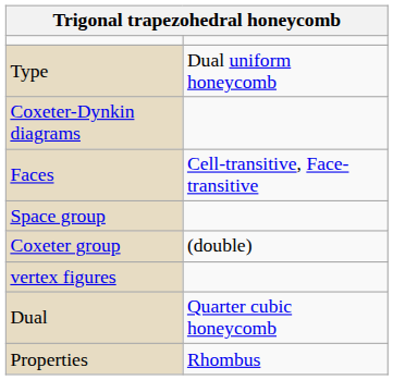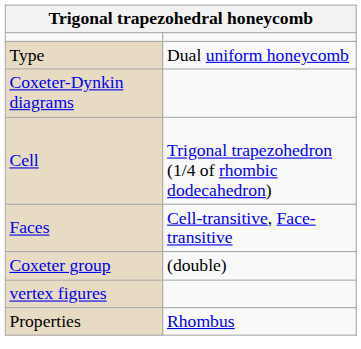+ row: Cell | Trigonal trapezohedron (1/4 of rhombic dodecahedron)
- row: Space group
- row: Dual | Quarter cubic honeycomb
